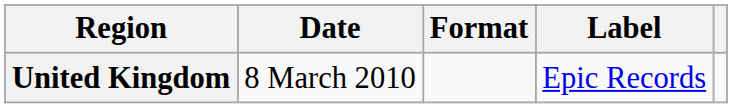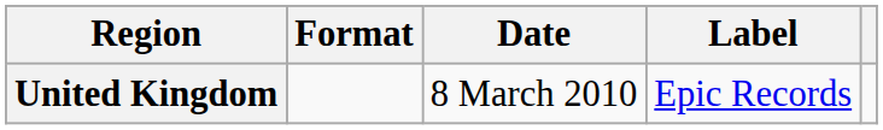columns swapped: Date <-> Format
